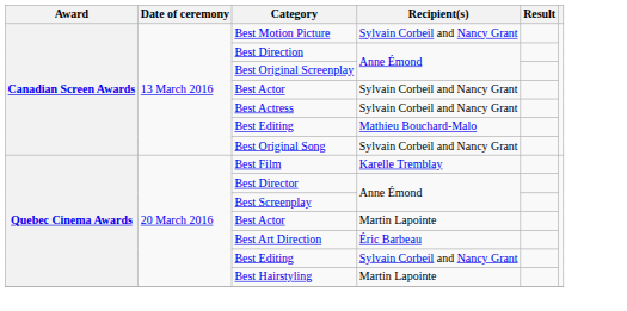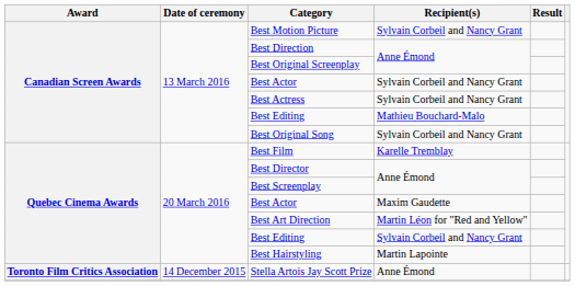Quebec Cinema Awards / Best Actor | Recipient(s): Martin Lapointe -> Maxim Gaudette
Best Art Direction | Recipient(s): Éric Barbeau -> Martin Léon for "Red and Yellow"
+ row: Toronto Film Critics Association | 14 December 2015 | Stella Artois Jay Scott Prize | Anne Émond
